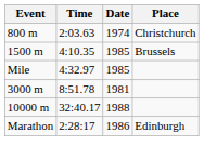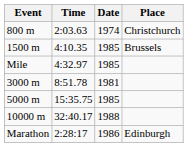+ row: 5000 m | 15:35.75 | 1985
